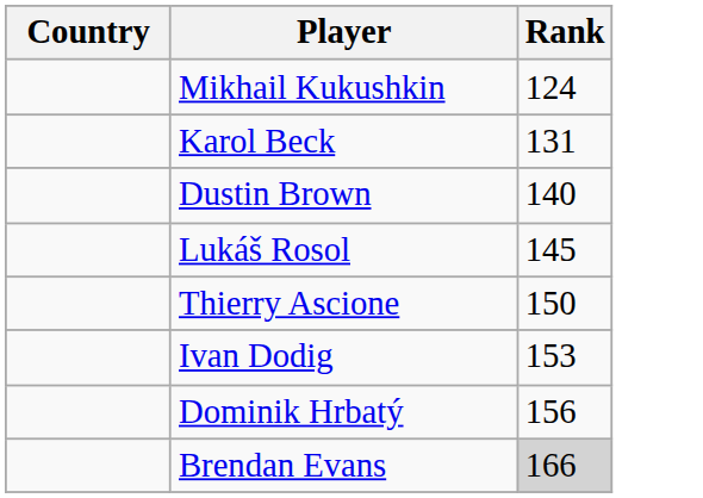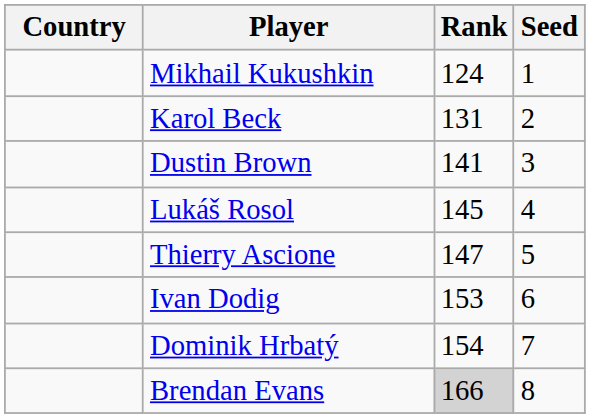+ column: Seed | 1 | 2 | 3 | 4 | 5 | 6 | 7 | 8
Dustin Brown | Rank: 140 -> 141
Thierry Ascione | Rank: 150 -> 147
Dominik Hrbatý | Rank: 156 -> 154
